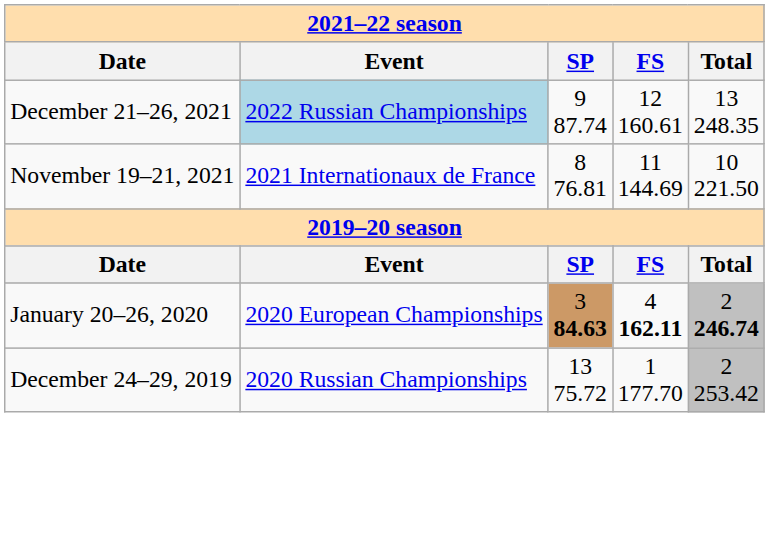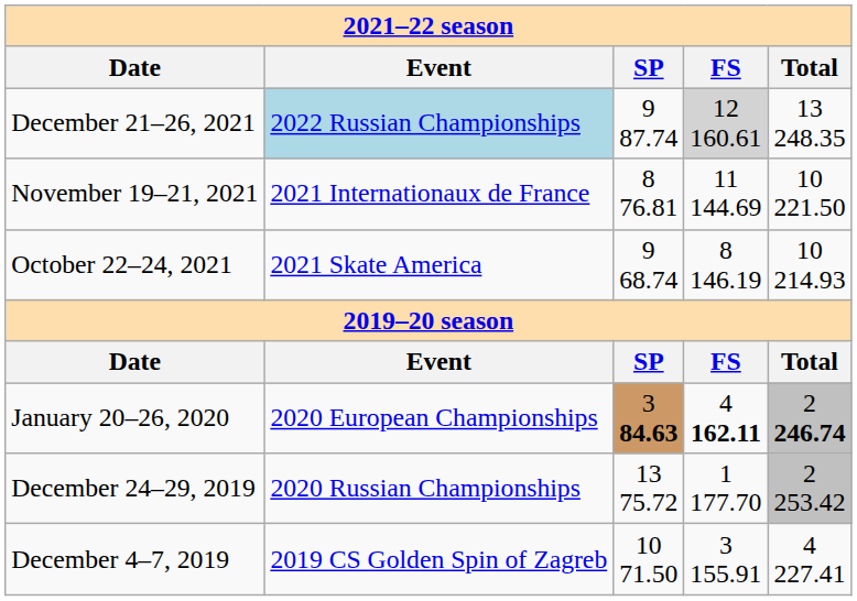December 21–26, 2021 | FS: no background -> lightgrey background
+ row: October 22–24, 2021 | 2021 Skate America | 9 68.74 | 8 146.19 | 10 214.93
+ row: December 4–7, 2019 | 2019 CS Golden Spin of Zagreb | 10 71.50 | 3 155.91 | 4 227.41
